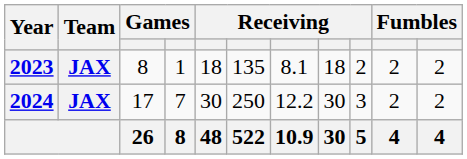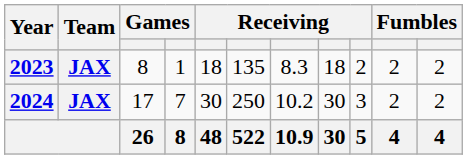2023 | column 7: 8.1 -> 8.3
2024 | column 7: 12.2 -> 10.2
